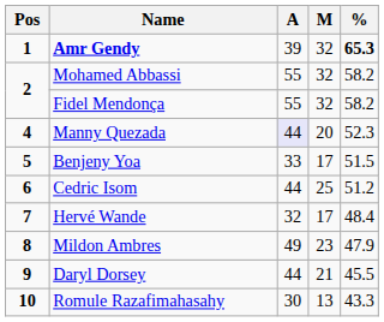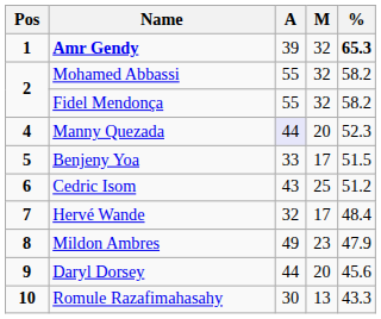Cedric Isom | A: 44 -> 43
Daryl Dorsey | M: 21 -> 20
Daryl Dorsey | %: 45.5 -> 45.6
